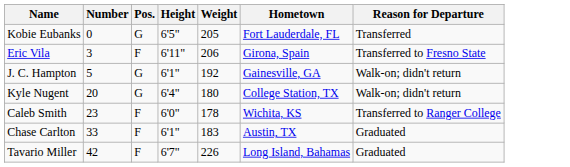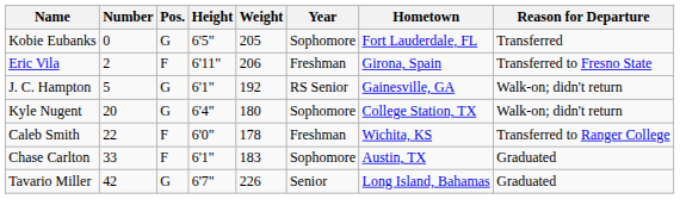+ column: Year | Sophomore | Freshman | RS Senior | Sophomore | Freshman | Sophomore | Senior
Eric Vila | Number: 3 -> 2
Caleb Smith | Number: 23 -> 22
Tavario Miller | Pos.: F -> G
